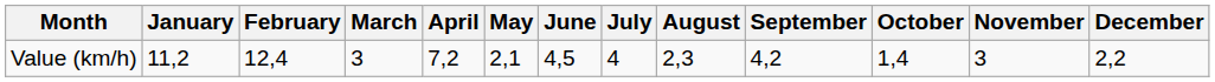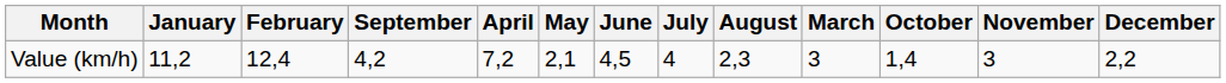columns swapped: March <-> September
